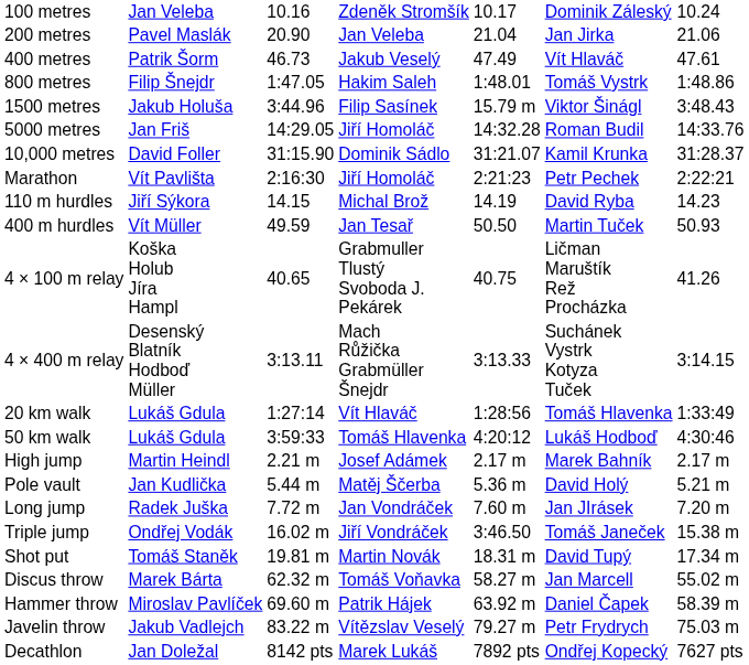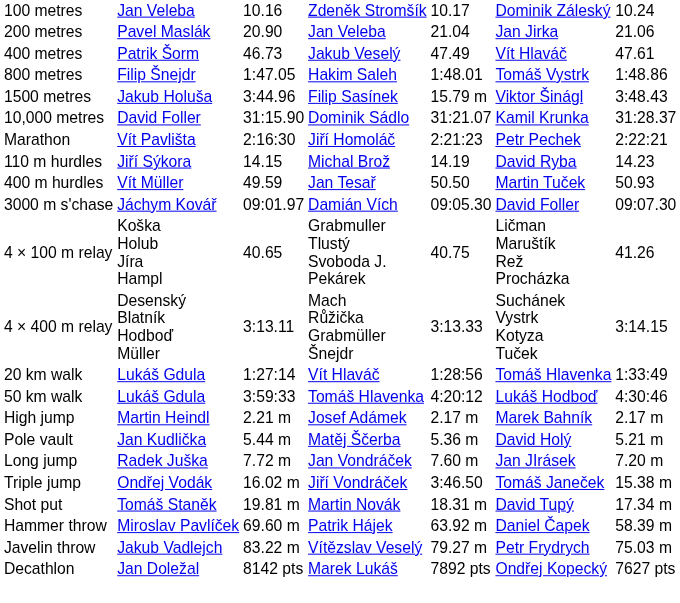- row: 5000 metres | Jan Friš | 14:29.05 | Jiří Homoláč | 14:32.28 | Roman Budil | 14:33.76
+ row: 3000 m s'chase | Jáchym Kovář | 09:01.97 | Damián Vích | 09:05.30 | David Foller | 09:07.30
- row: Discus throw | Marek Bárta | 62.32 m | Tomáš Voňavka | 58.27 m | Jan Marcell | 55.02 m
